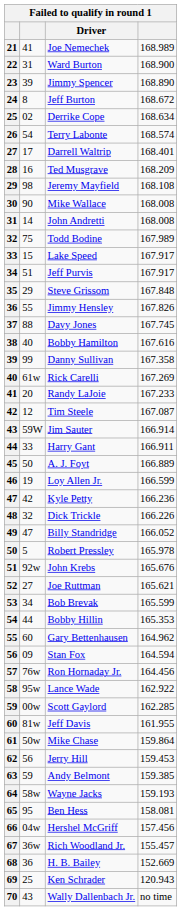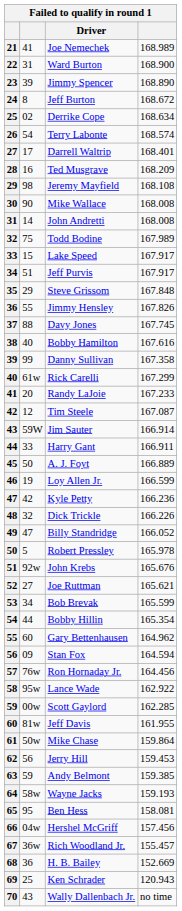Rick Carelli | column 4: 167.269 -> 167.299
Bobby Hillin | column 4: 165.353 -> 165.354
